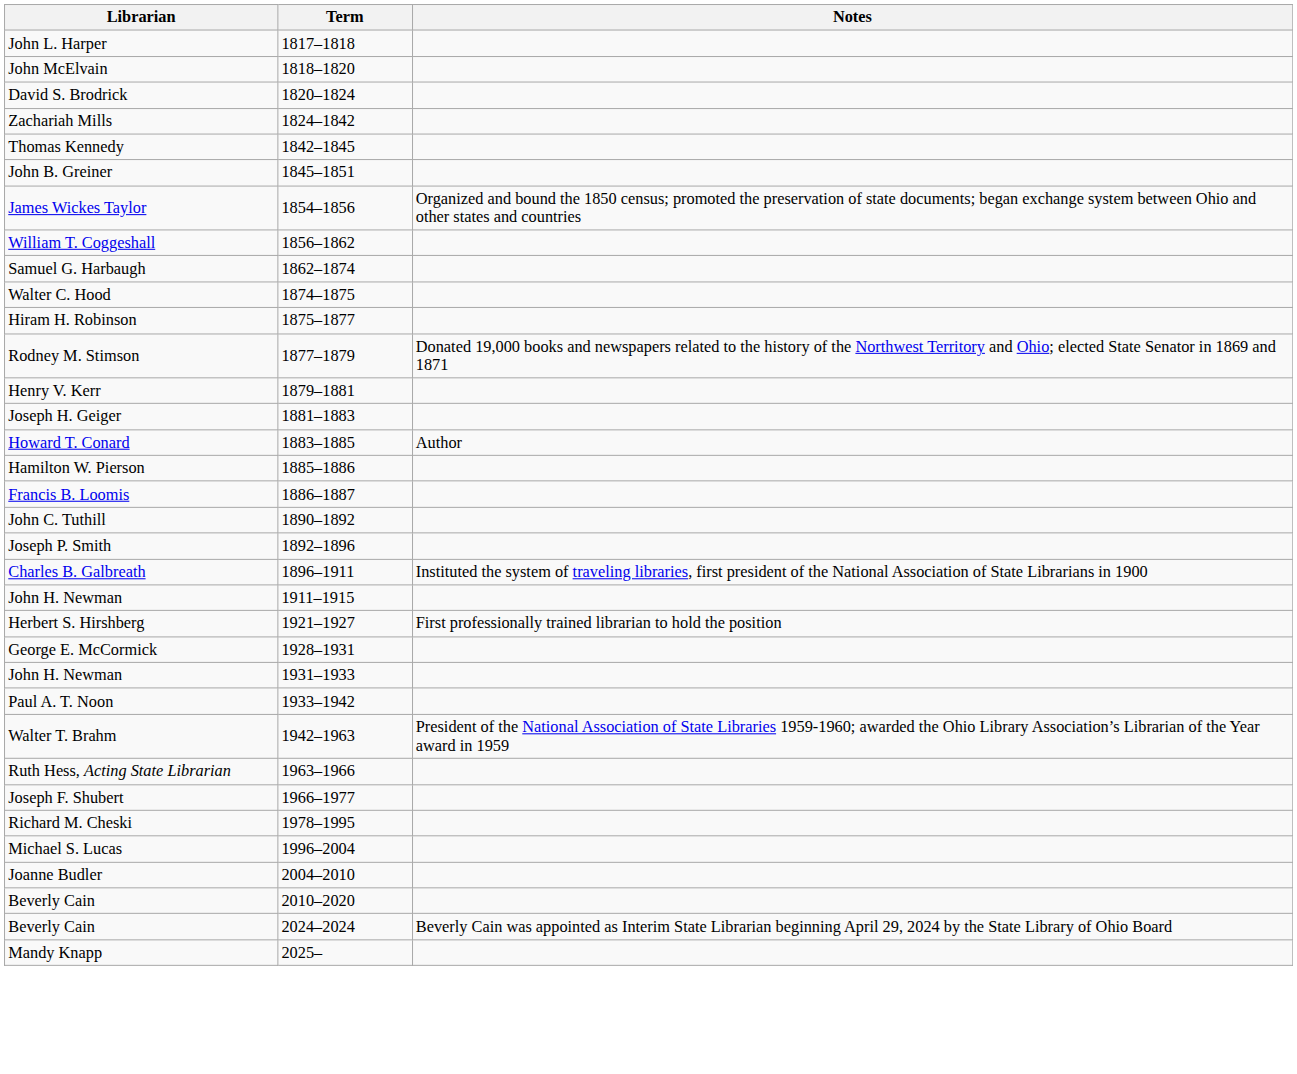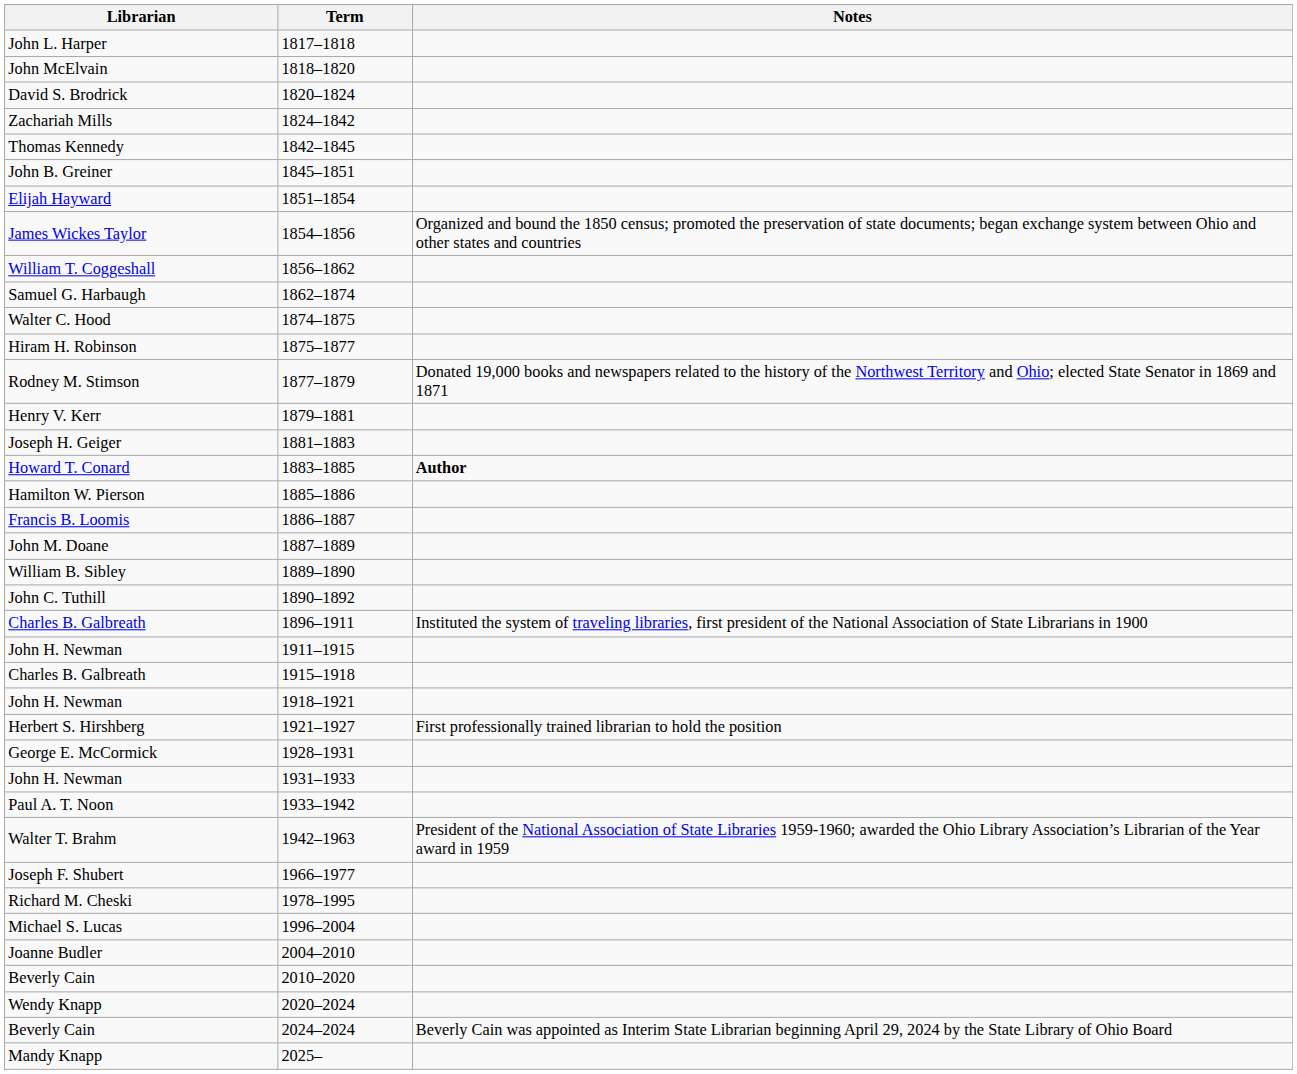+ row: Elijah Hayward | 1851–1854
Howard T. Conard | Notes: normal -> bold
+ row: John M. Doane | 1887–1889
+ row: William B. Sibley | 1889–1890
- row: Joseph P. Smith | 1892–1896
+ row: Charles B. Galbreath | 1915–1918
+ row: John H. Newman | 1918–1921
- row: Ruth Hess, Acting State Librarian | 1963–1966
+ row: Wendy Knapp | 2020–2024
